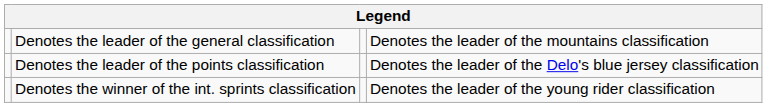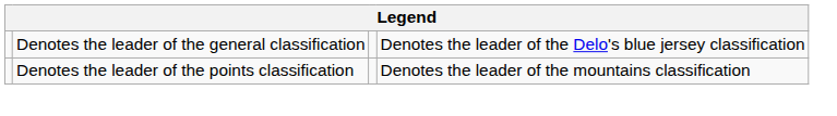Denotes the leader of the general classification | column 4: Denotes the leader of the mountains classification -> Denotes the leader of the Delo's blue jersey classification
Denotes the leader of the points classification | column 4: Denotes the leader of the Delo's blue jersey classification -> Denotes the leader of the mountains classification
- row: Denotes the winner of the int. sprints classification | Denotes the leader of the young rider classification
